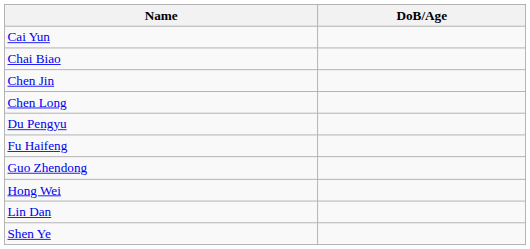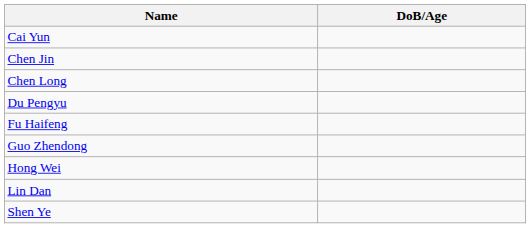- row: Chai Biao
